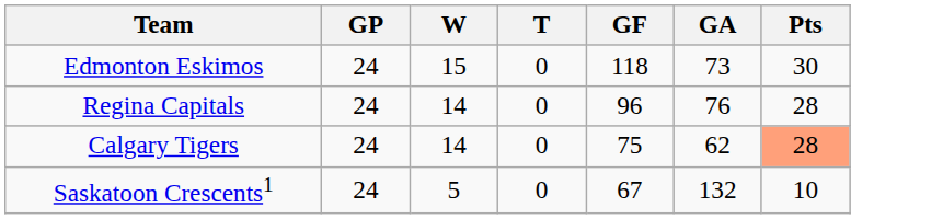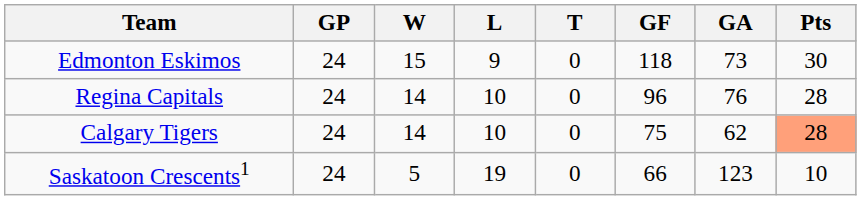+ column: L | 9 | 10 | 10 | 19
Saskatoon Crescents1 | GF: 67 -> 66
Saskatoon Crescents1 | GA: 132 -> 123
